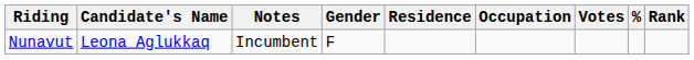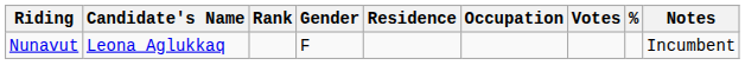columns swapped: Notes <-> Rank
